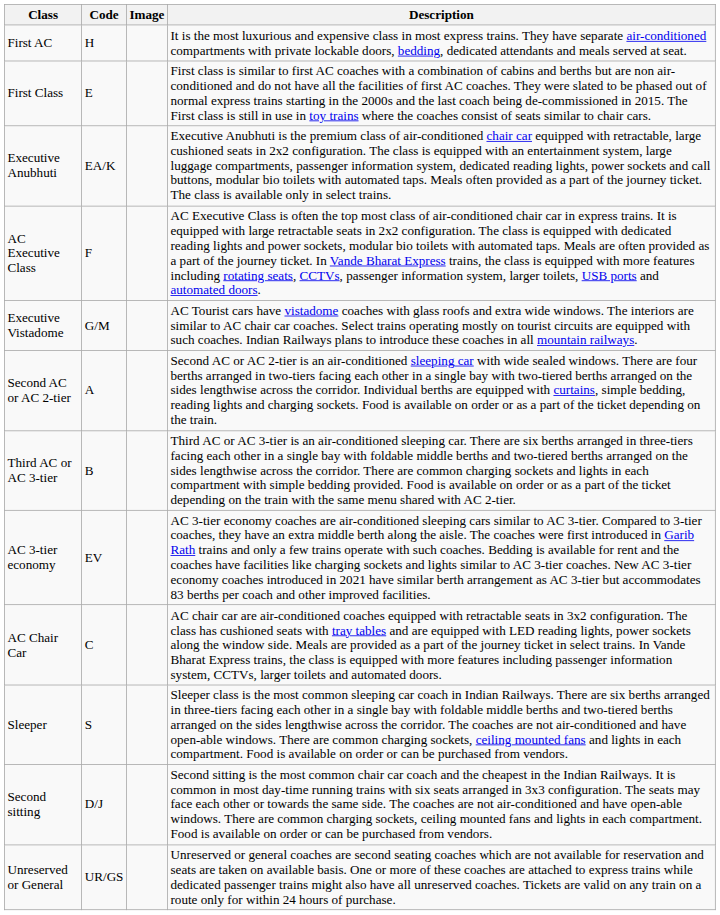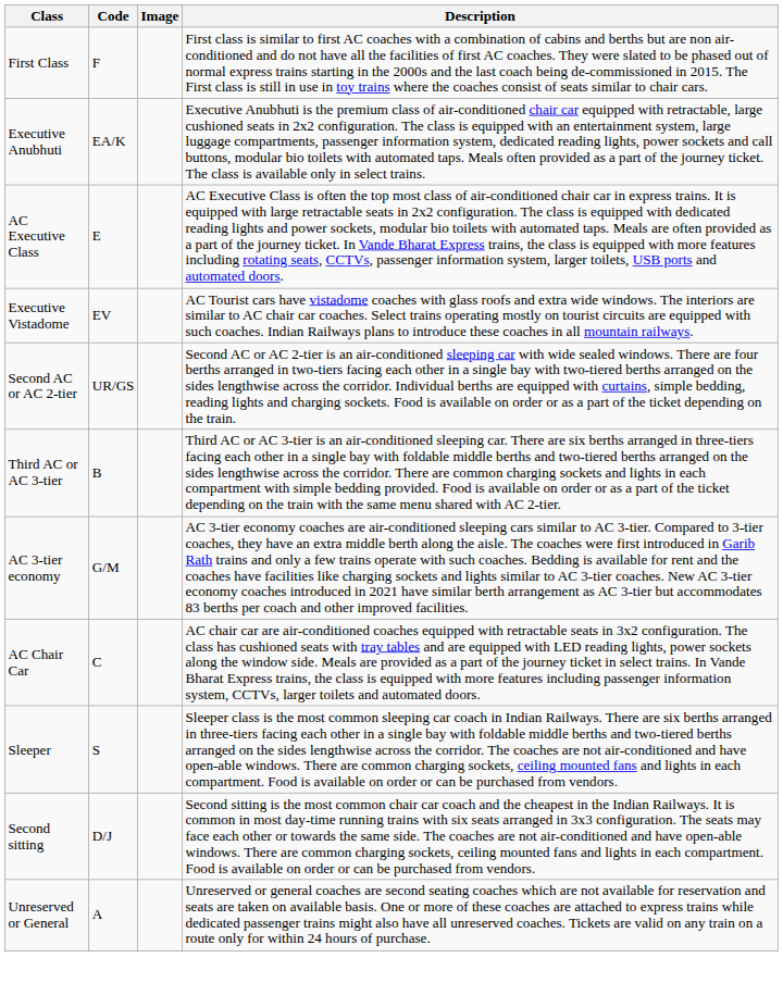- row: First AC | H | It is the most luxurious and expensive class in most express trains. They have separate air-conditioned compartments with private lockable doors, bedding, dedicated attendants and meals served at seat.
First Class | Code: E -> F
AC Executive Class | Code: F -> E
Executive Vistadome | Code: G/M -> EV
Second AC or AC 2-tier | Code: A -> UR/GS
AC 3-tier economy | Code: EV -> G/M
Unreserved or General | Code: UR/GS -> A
